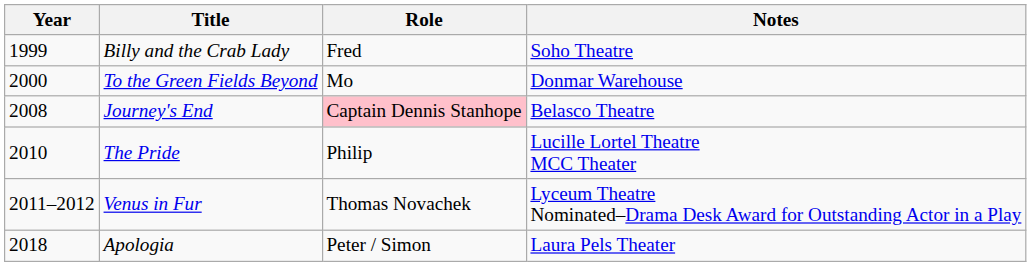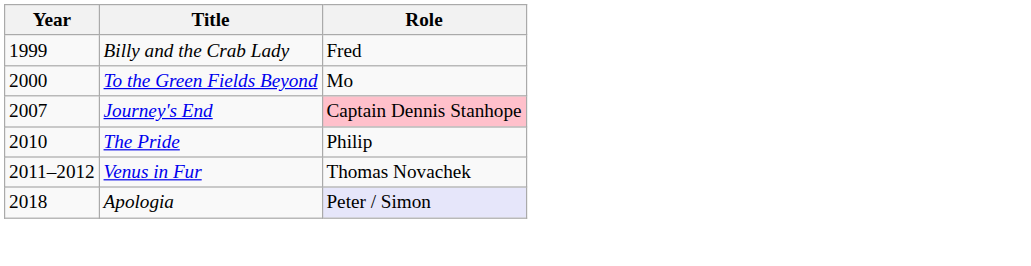- column: Notes | Soho Theatre | Donmar Warehouse | Belasco Theatre | Lucille Lortel Theatre MCC Theater | Lyceum Theatre Nominated–Drama Desk Award for Outstanding Actor in a Play | Laura Pels Theater
Journey's End | Year: 2008 -> 2007
Apologia | Role: no background -> lavender background
